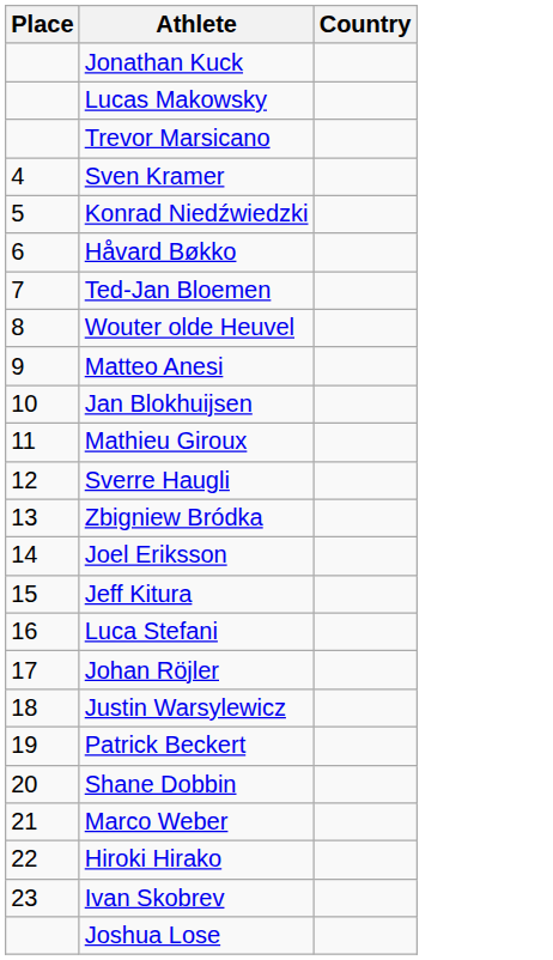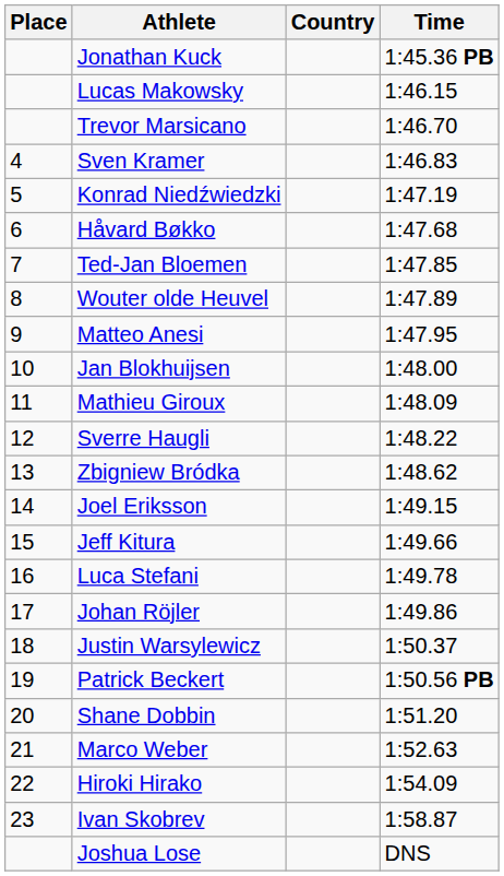+ column: Time | 1:45.36 PB | 1:46.15 | 1:46.70 | 1:46.83 | 1:47.19 | 1:47.68 | 1:47.85 | 1:47.89 | 1:47.95 | 1:48.00 | 1:48.09 | 1:48.22 | 1:48.62 | 1:49.15 | 1:49.66 | 1:49.78 | 1:49.86 | 1:50.37 | 1:50.56 PB | 1:51.20 | 1:52.63 | 1:54.09 | 1:58.87 | DNS
